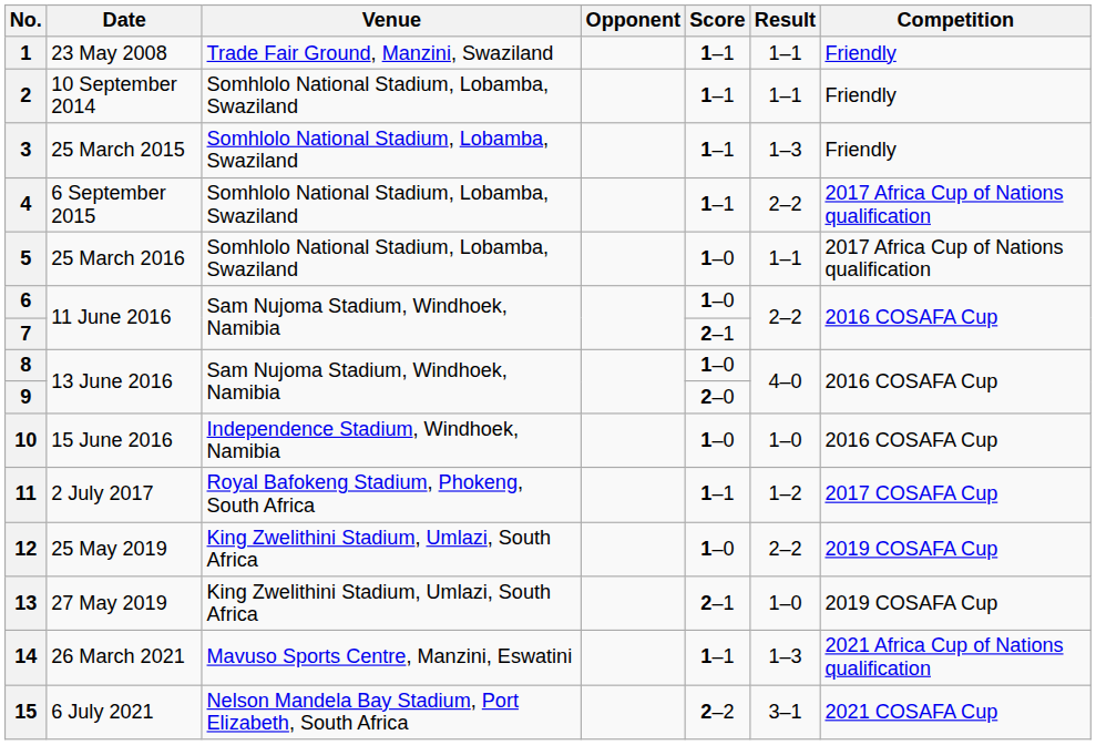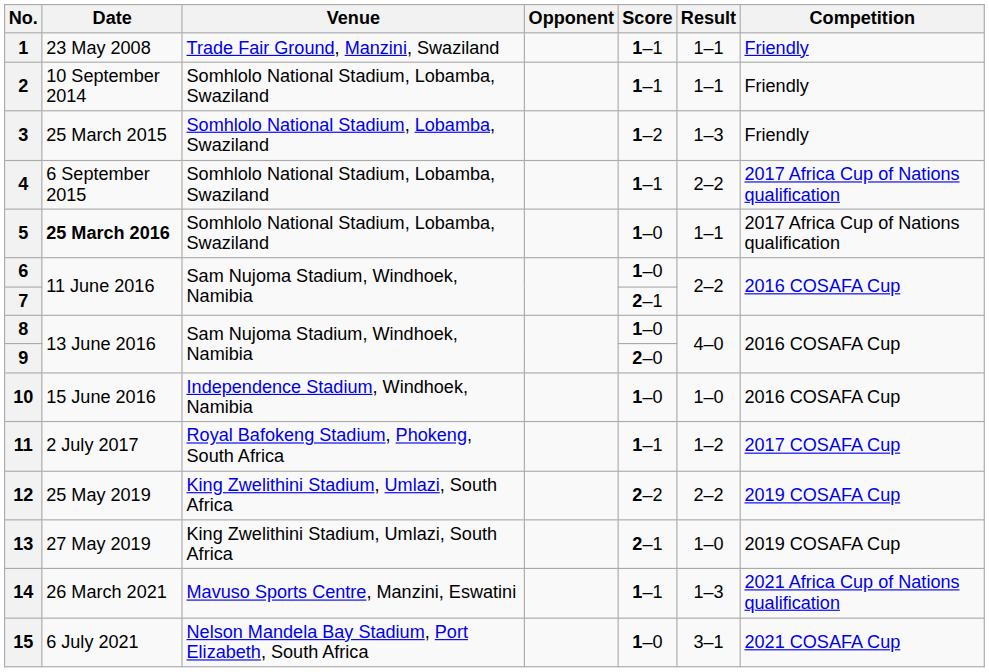3 | Score: 1–1 -> 1–2
5 | Date: normal -> bold
12 | Score: 1–0 -> 2–2
15 | Score: 2–2 -> 1–0
